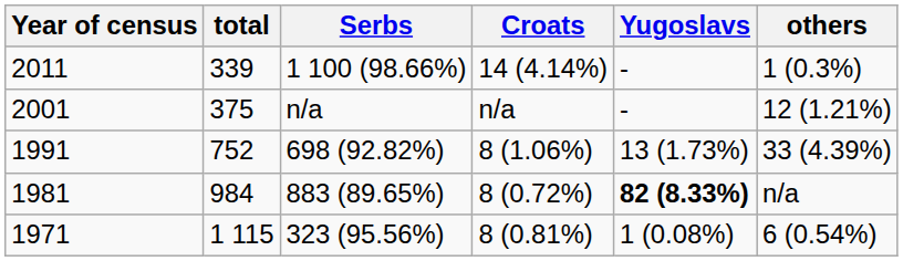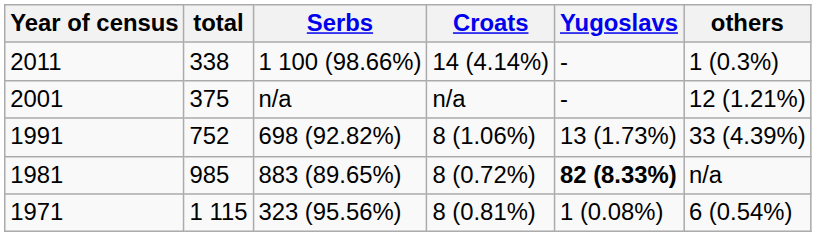2011 | total: 339 -> 338
1981 | total: 984 -> 985
